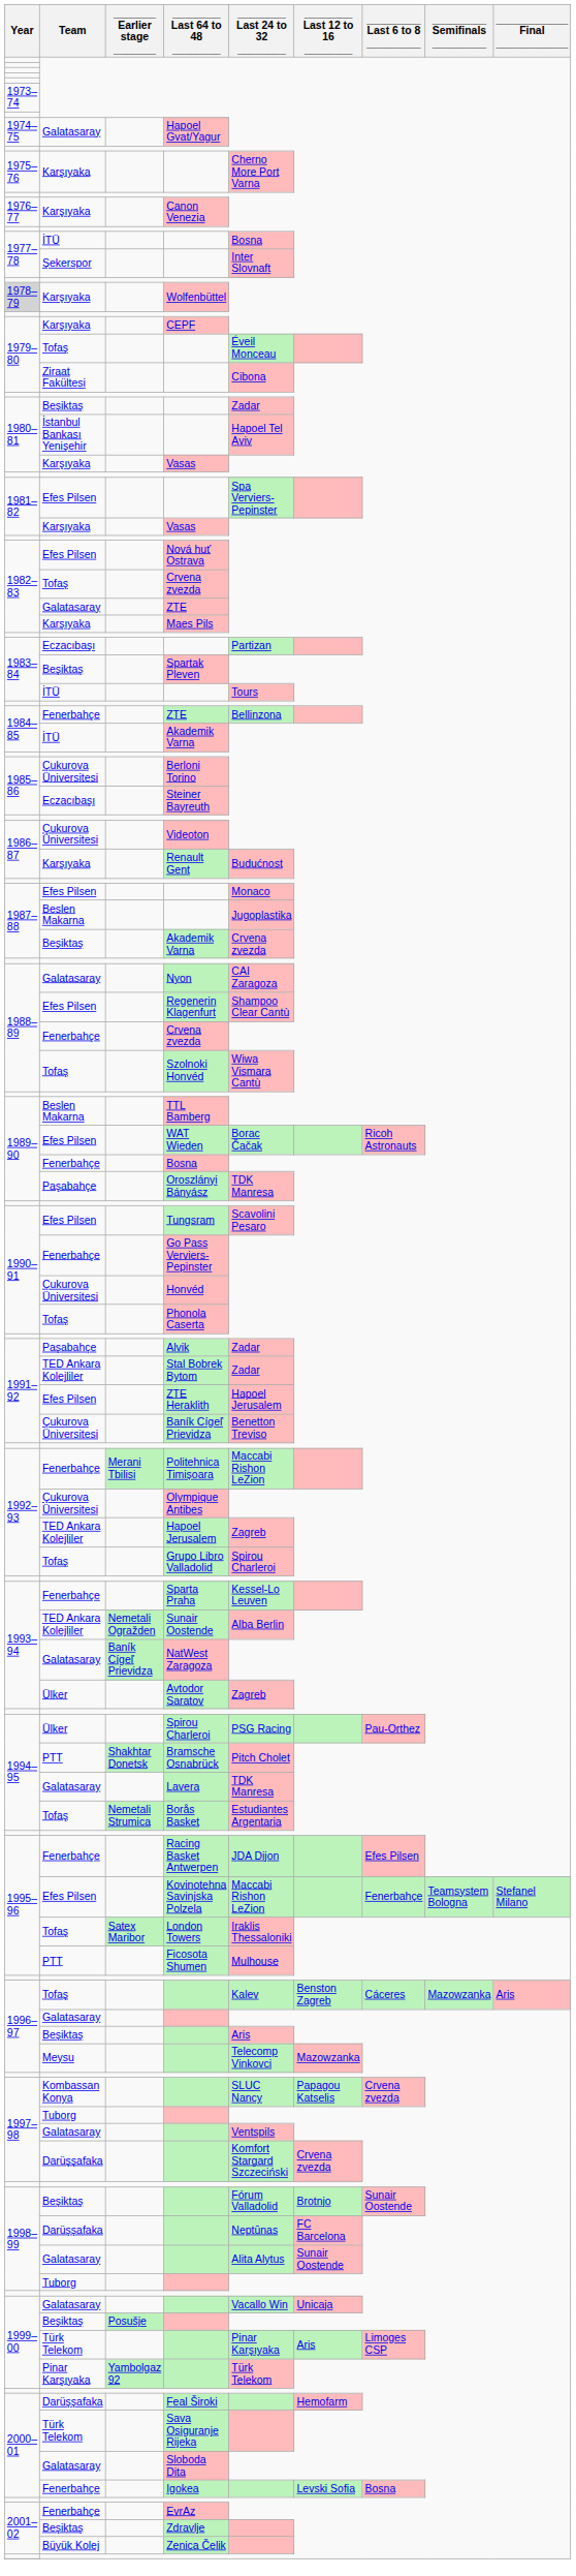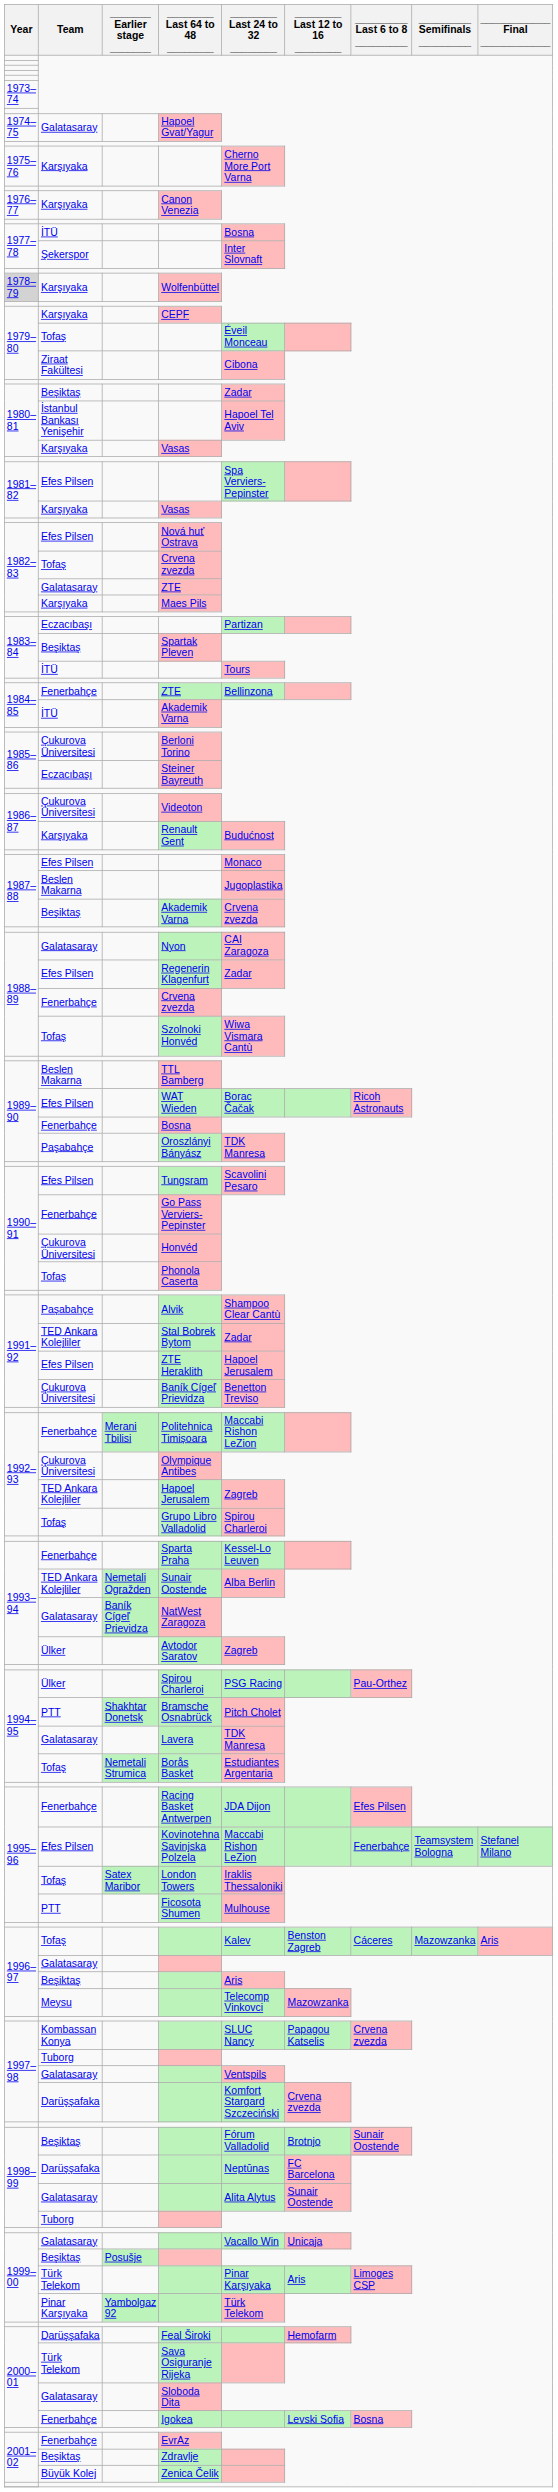Regenerin Klagenfurt | ________ Last 24 to 32 ________: Shampoo Clear Cantù -> Zadar
Alvik | ________ Last 24 to 32 ________: Zadar -> Shampoo Clear Cantù
